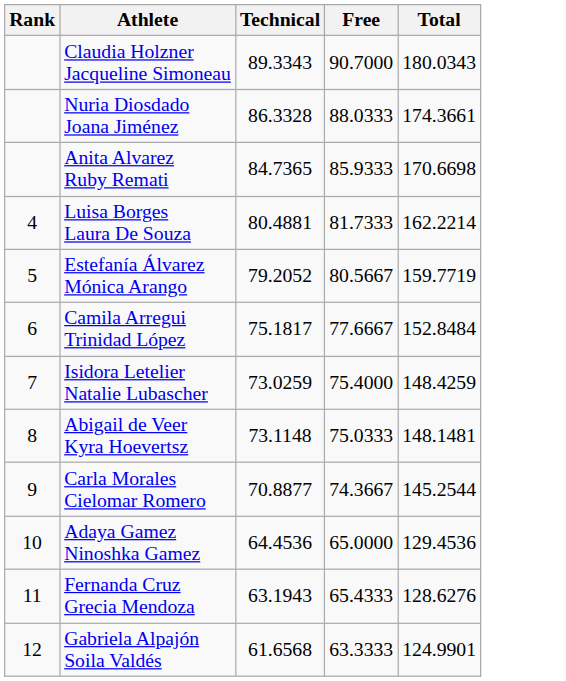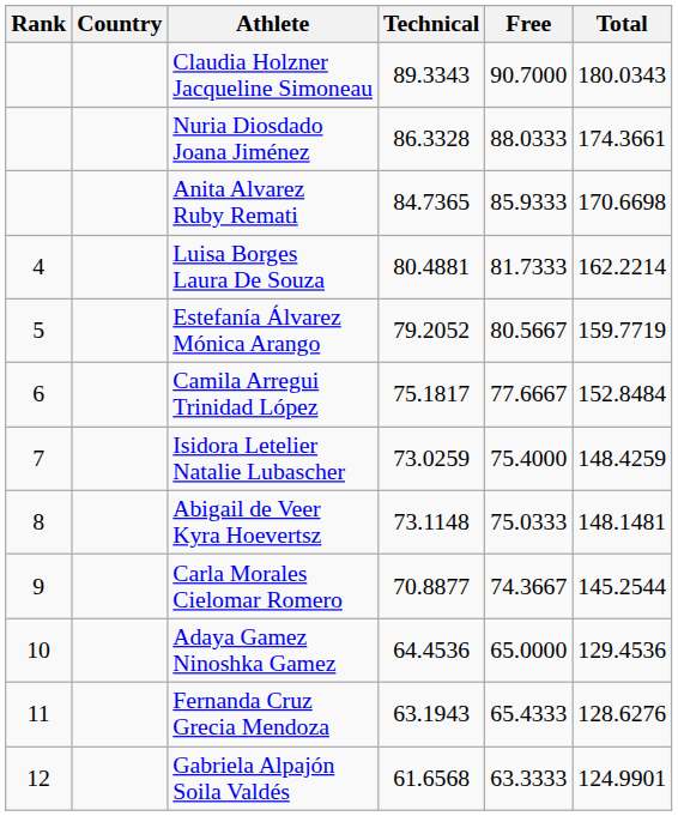+ column: Country
